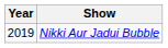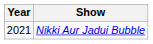Nikki Aur Jadui Bubble | Year: 2019 -> 2021
